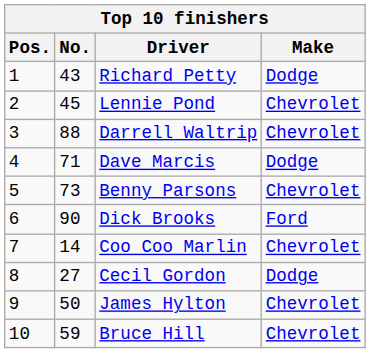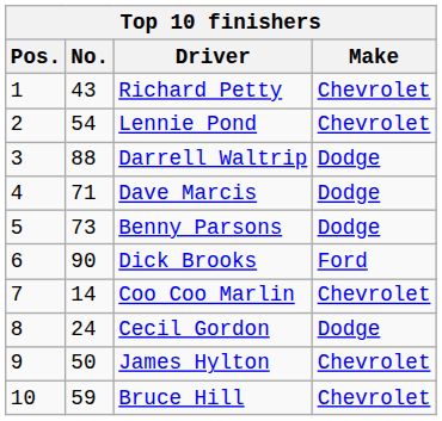Richard Petty | Make: Dodge -> Chevrolet
Lennie Pond | No.: 45 -> 54
Darrell Waltrip | Make: Chevrolet -> Dodge
Benny Parsons | Make: Chevrolet -> Dodge
Cecil Gordon | No.: 27 -> 24
